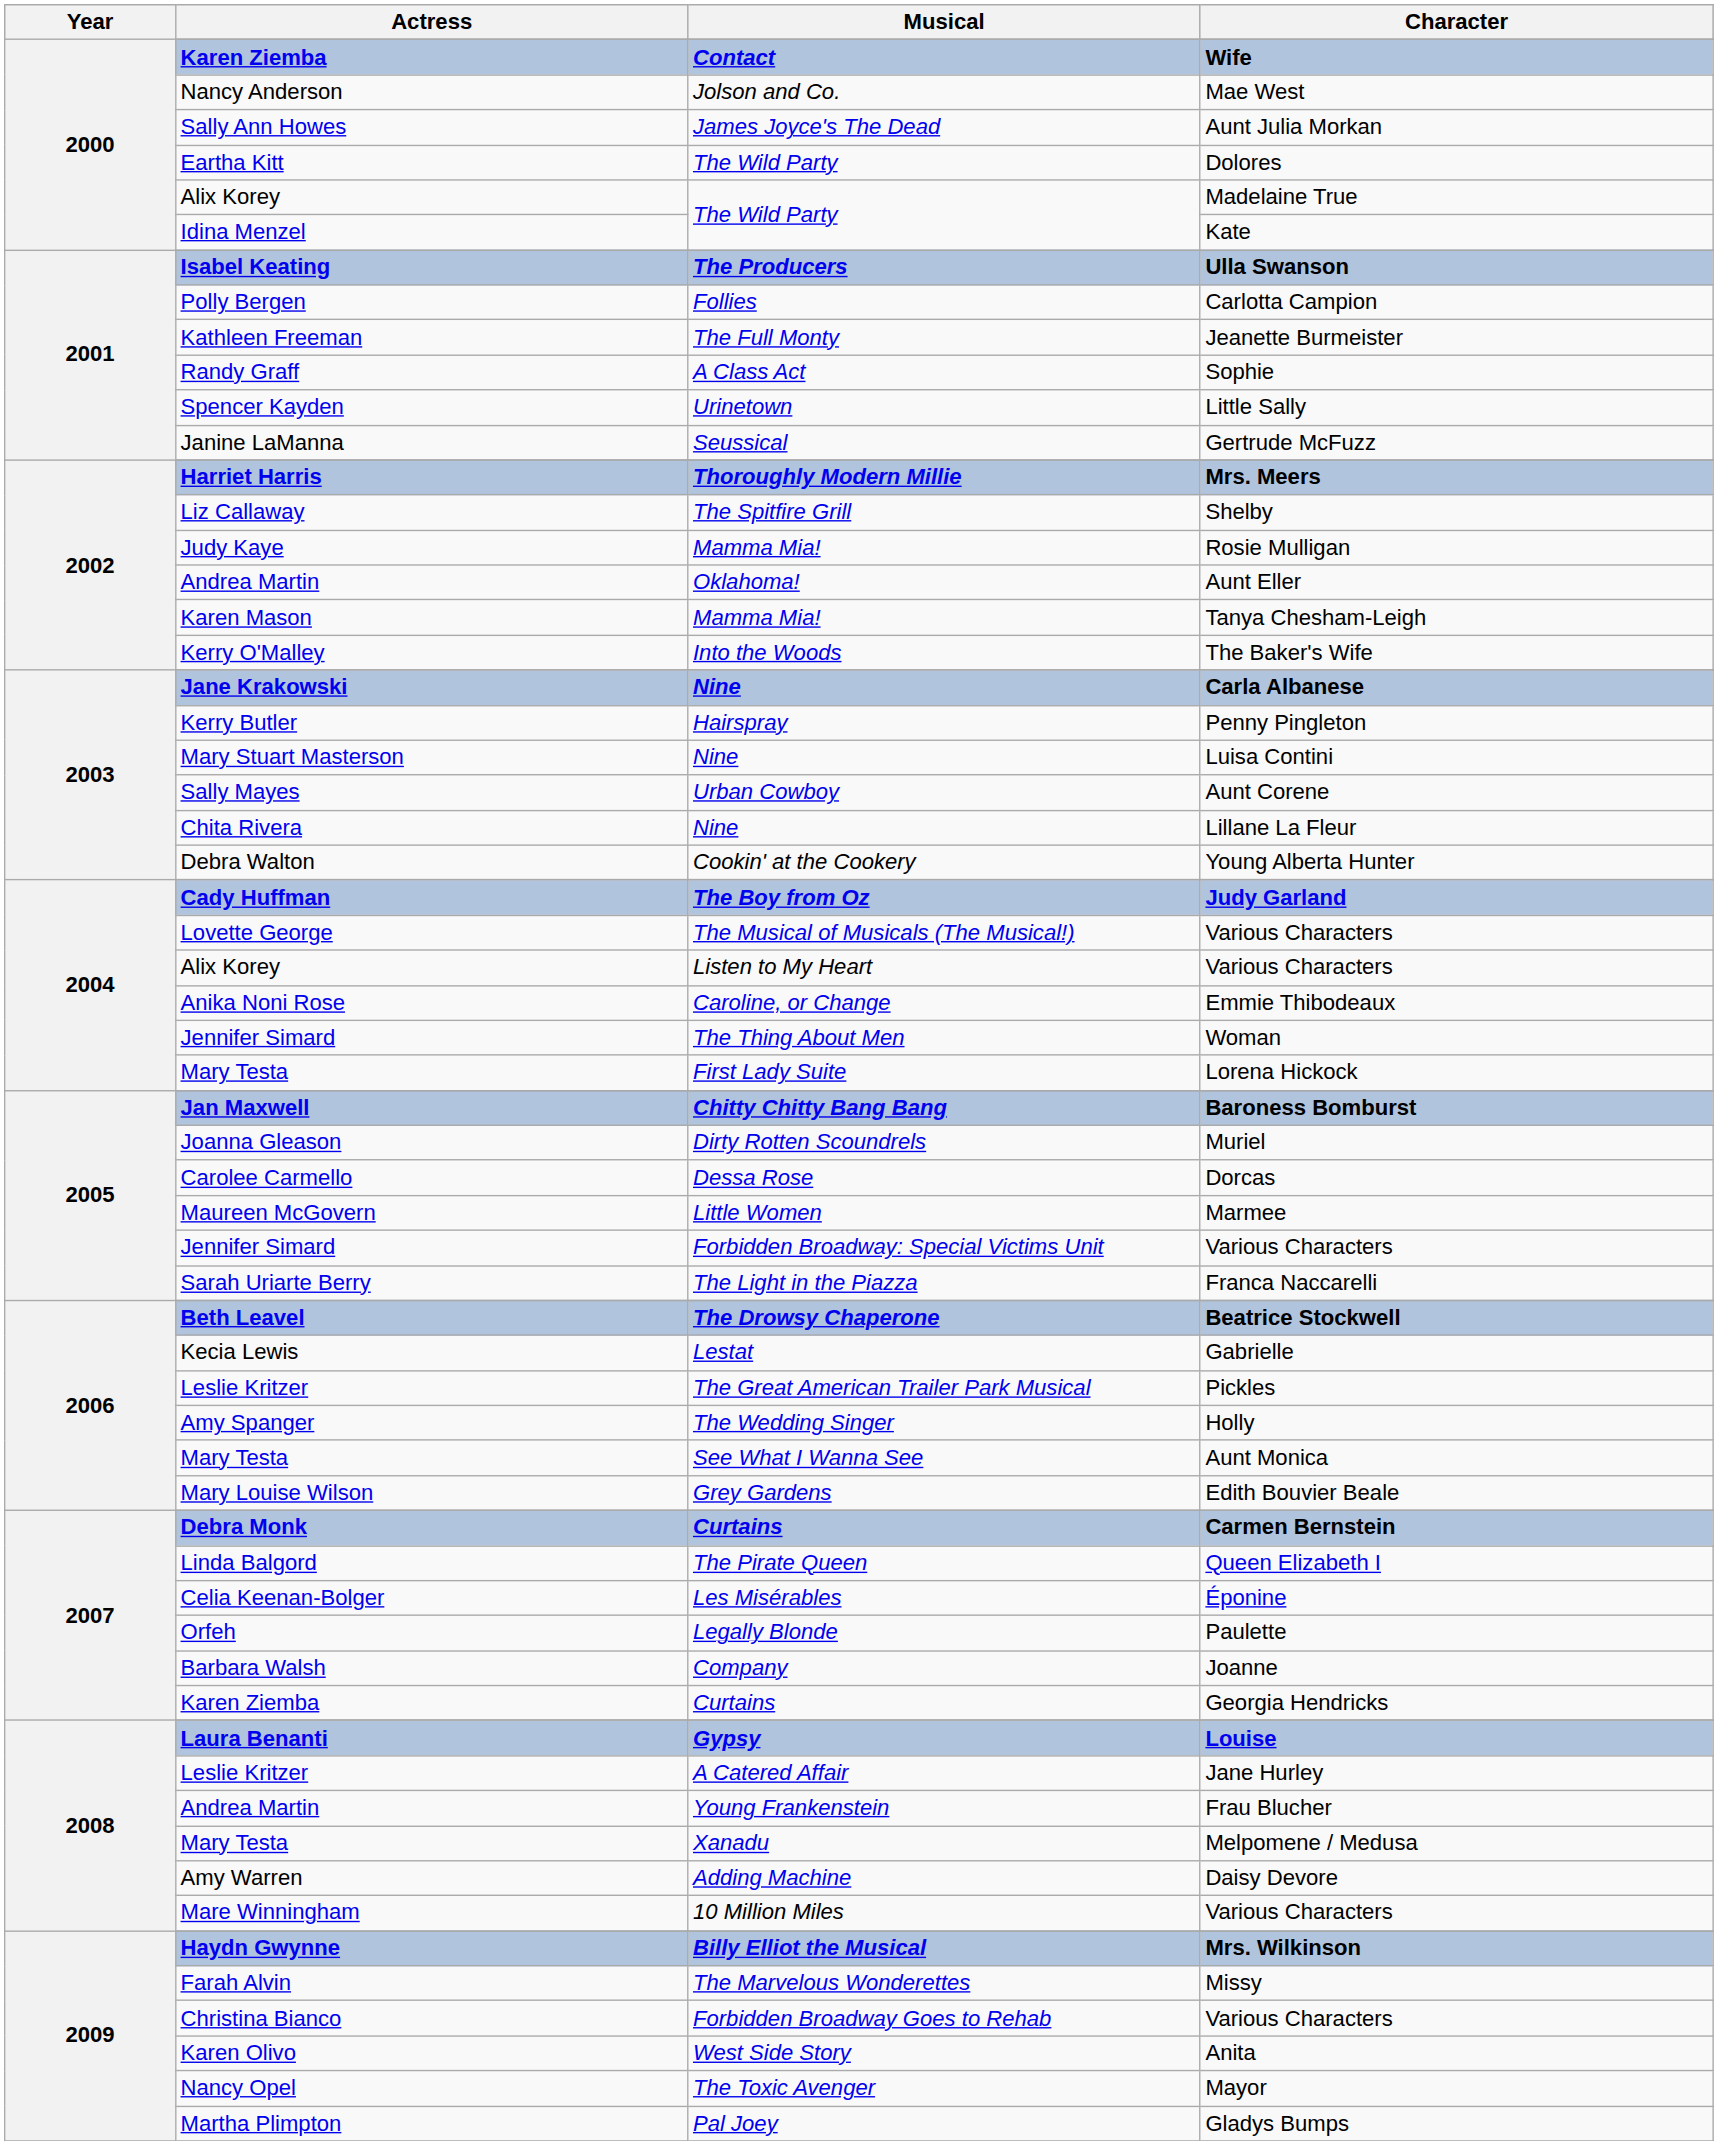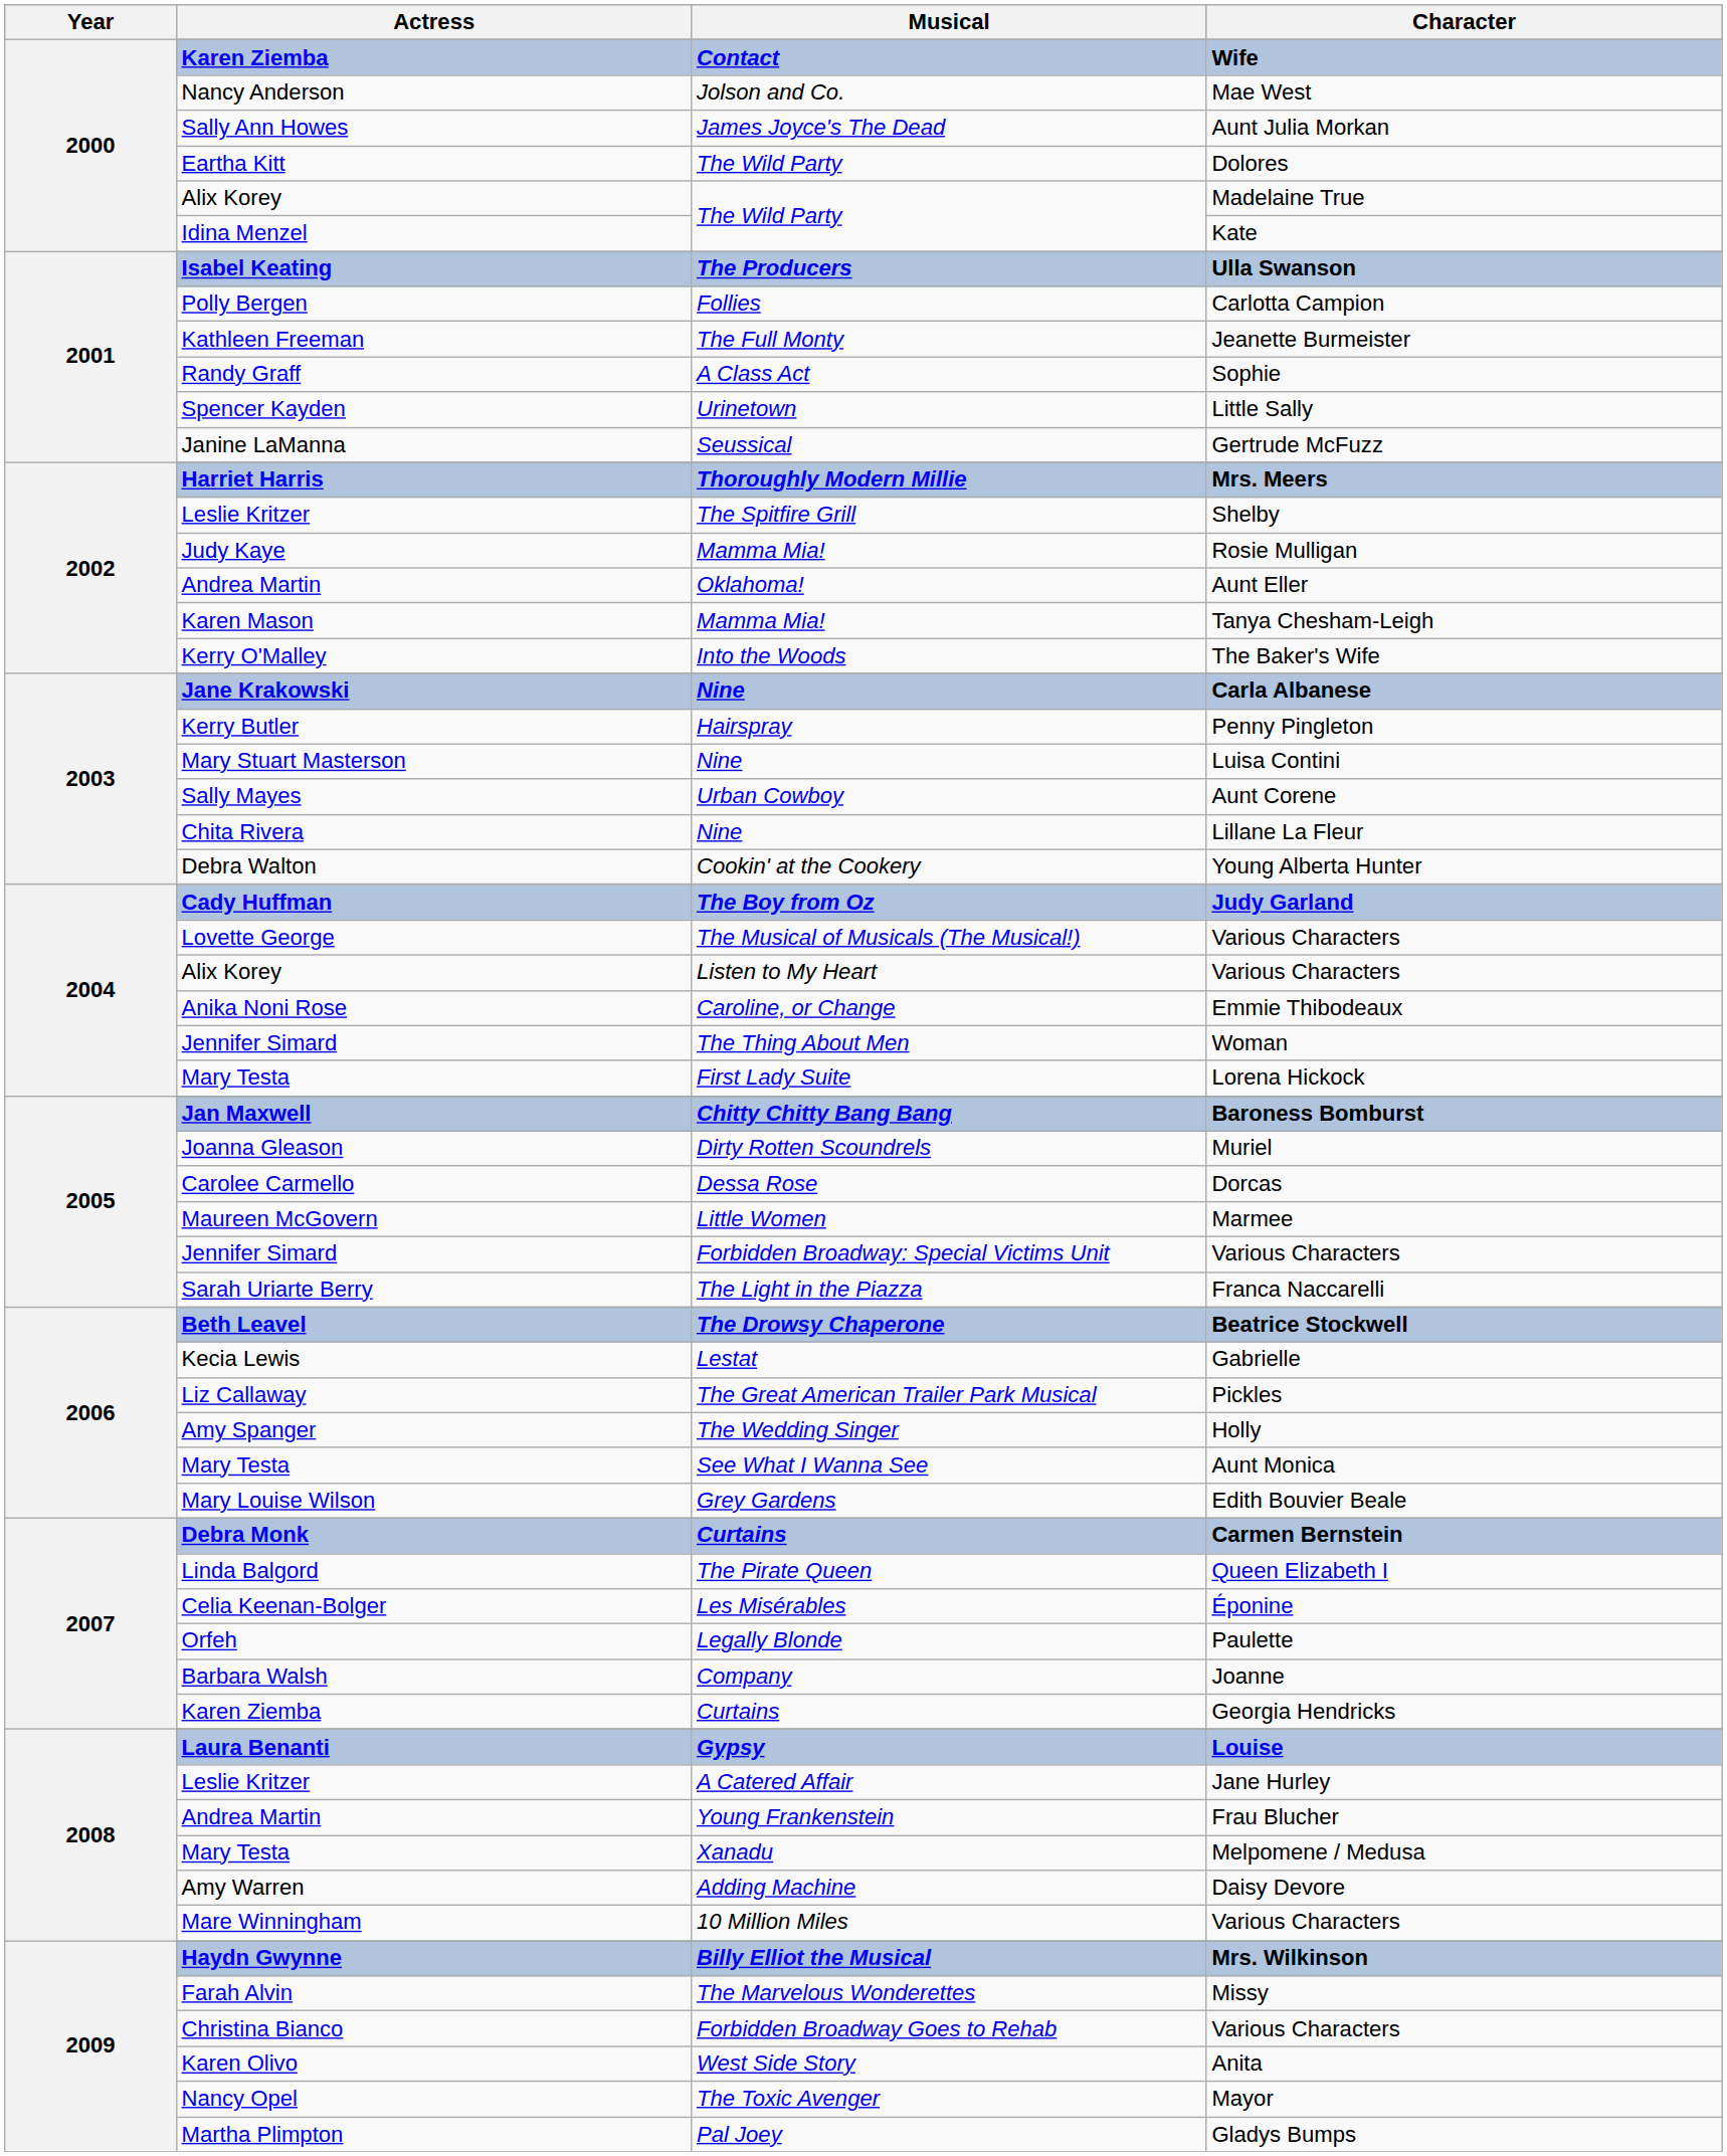Shelby | Actress: Liz Callaway -> Leslie Kritzer
Pickles | Actress: Leslie Kritzer -> Liz Callaway
